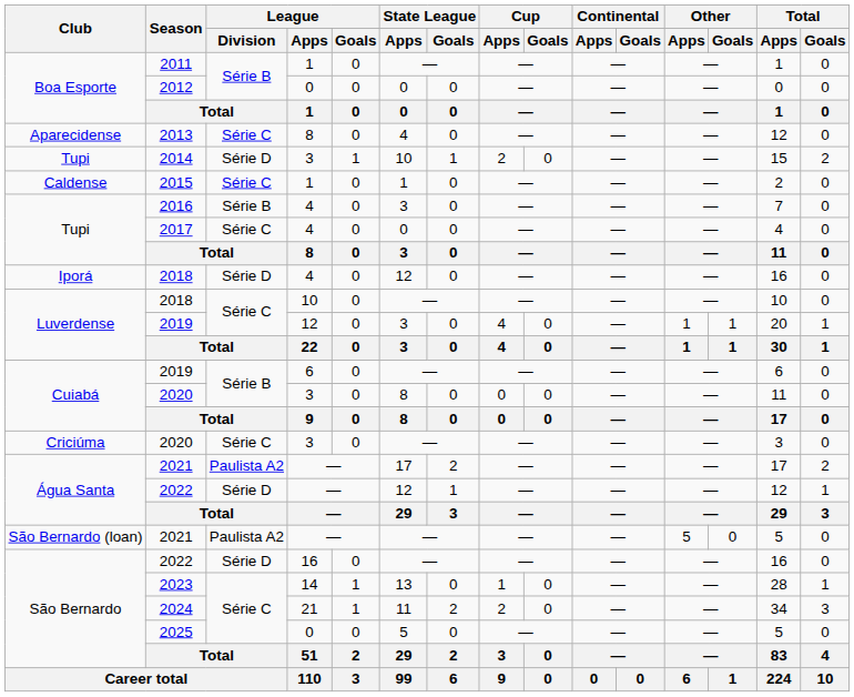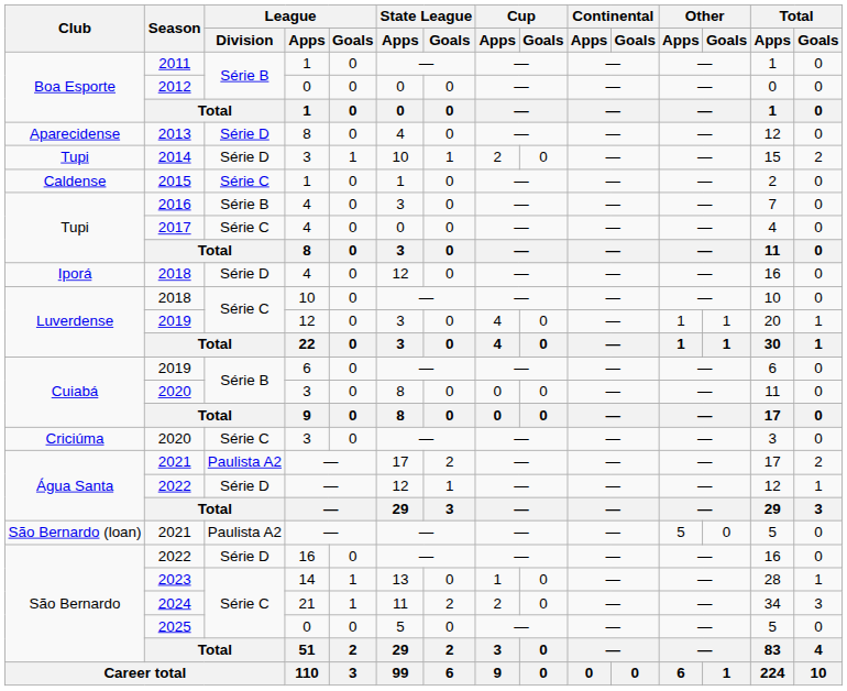2013 | League / Division: Série C -> Série D
